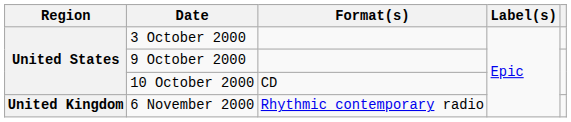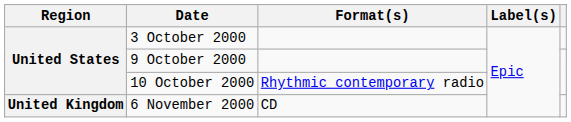10 October 2000 | Format(s): CD -> Rhythmic contemporary radio
6 November 2000 | Format(s): Rhythmic contemporary radio -> CD
